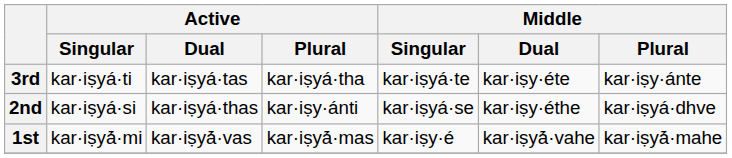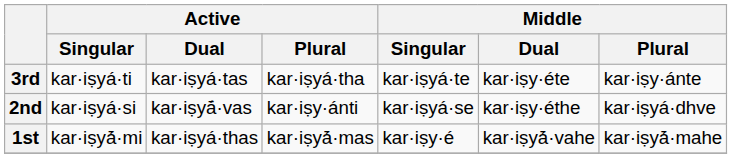2nd | Active / Dual: kar·iṣyá·thas -> kar·iṣyā́·vas
1st | Active / Dual: kar·iṣyā́·vas -> kar·iṣyá·thas
